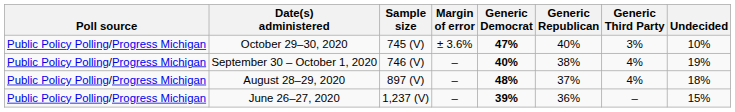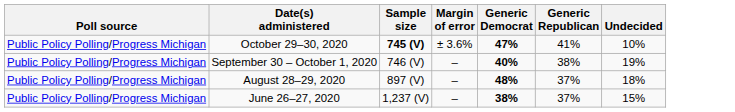- column: Generic Third Party | 3% | 4% | 4% | –
October 29–30, 2020 | Sample size: normal -> bold
October 29–30, 2020 | Generic Republican: 40% -> 41%
June 26–27, 2020 | Generic Democrat: 39% -> 38%
June 26–27, 2020 | Generic Republican: 36% -> 37%
